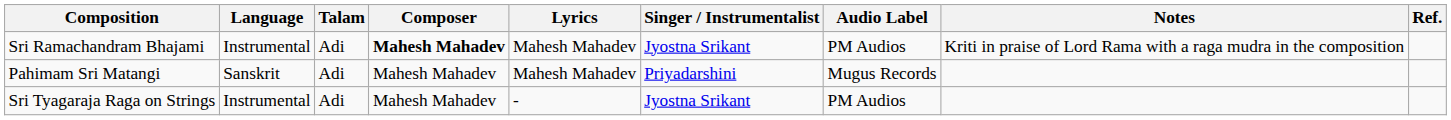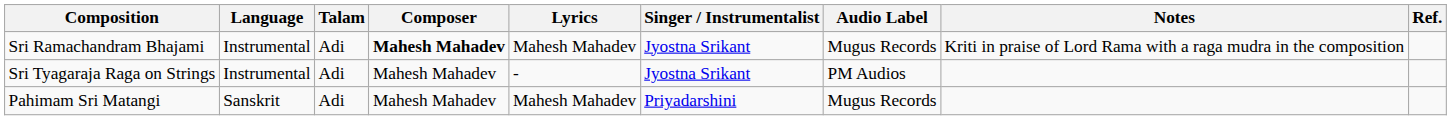Sri Ramachandram Bhajami | Audio Label: PM Audios -> Mugus Records
rows swapped: Sri Tyagaraja Raga on Strings <-> Pahimam Sri Matangi
